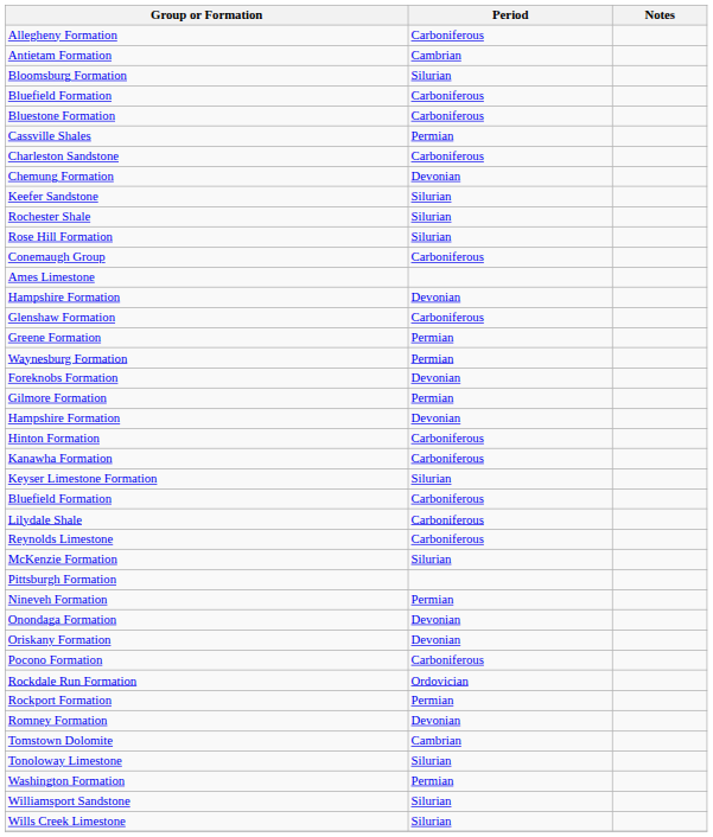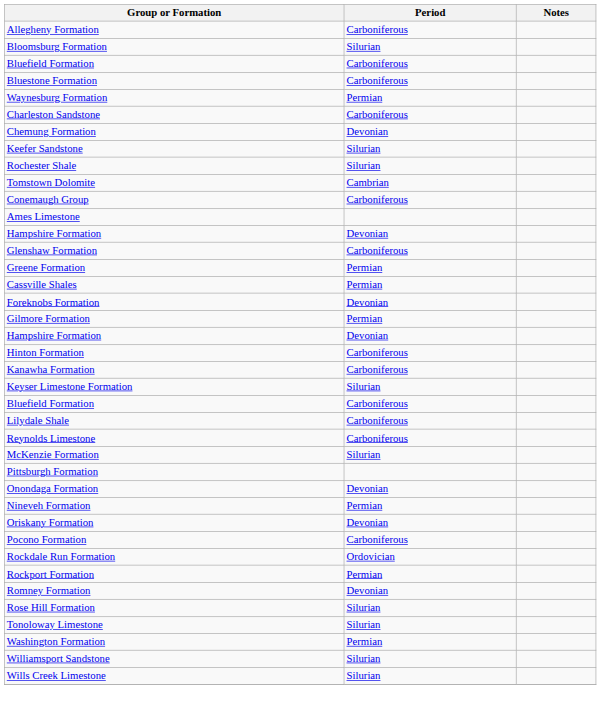- row: Antietam Formation | Cambrian
rows swapped: Cassville Shales <-> Waynesburg Formation
rows swapped: Rose Hill Formation <-> Tomstown Dolomite
rows swapped: Nineveh Formation <-> Onondaga Formation
